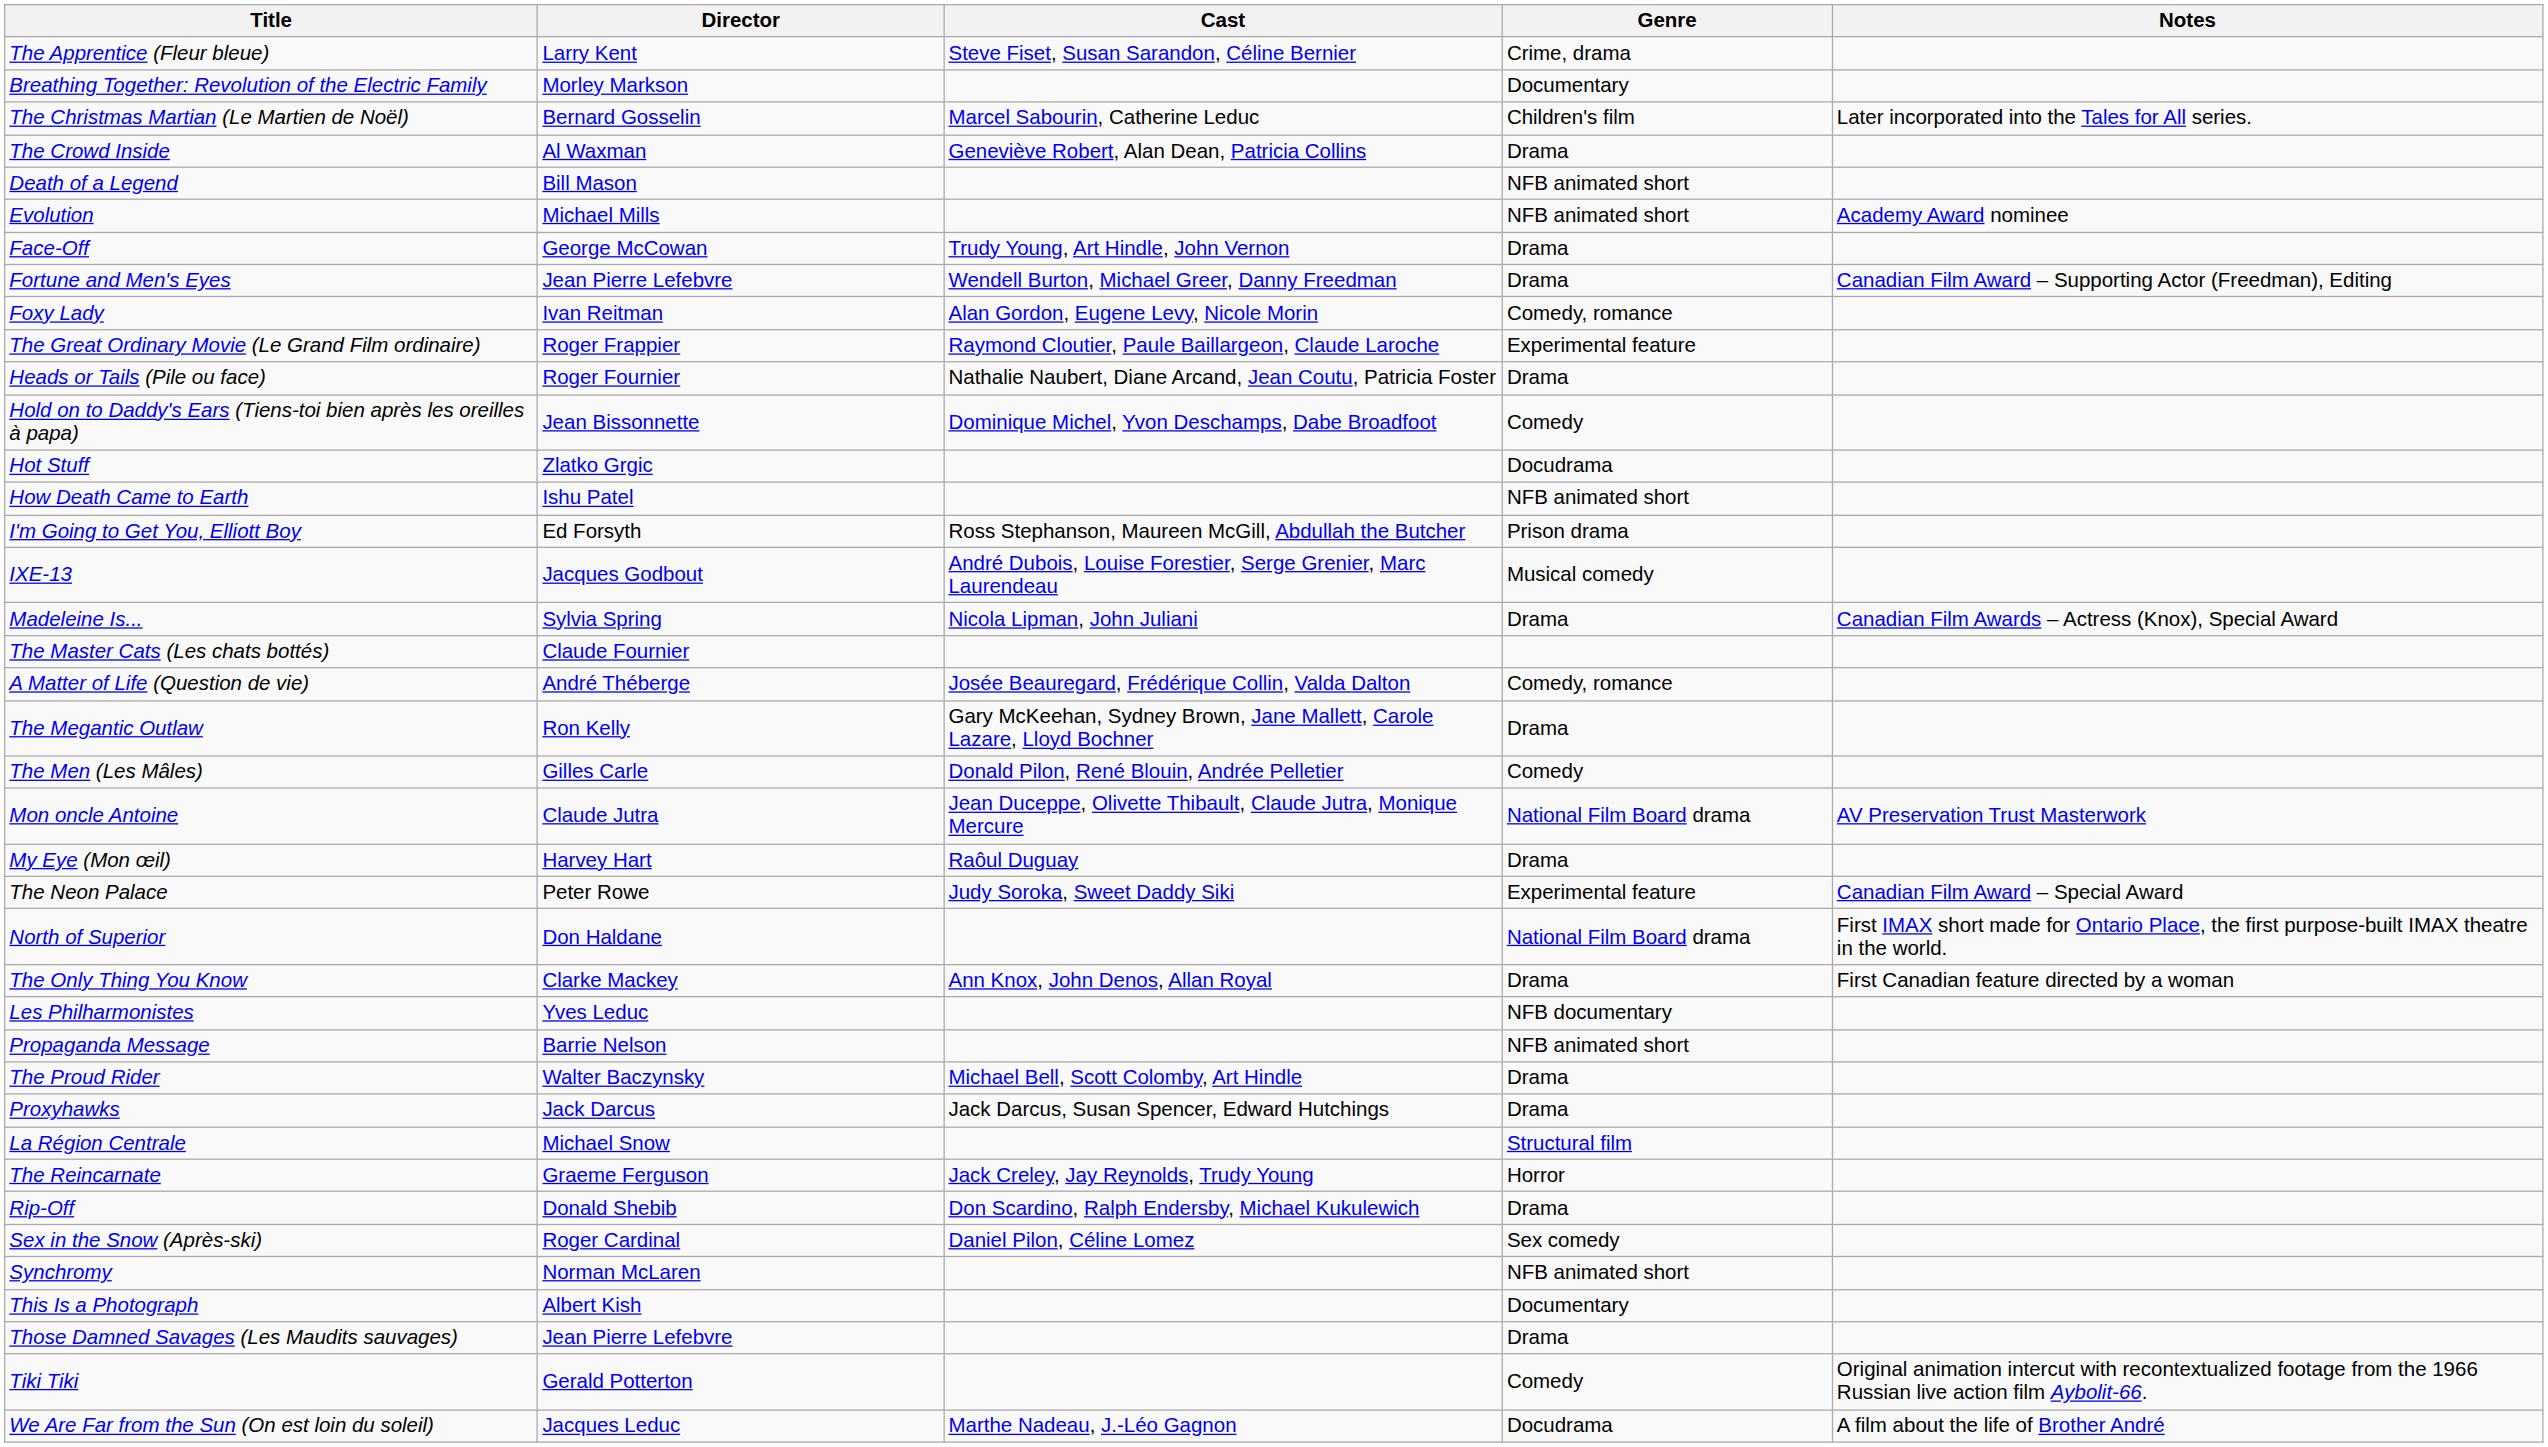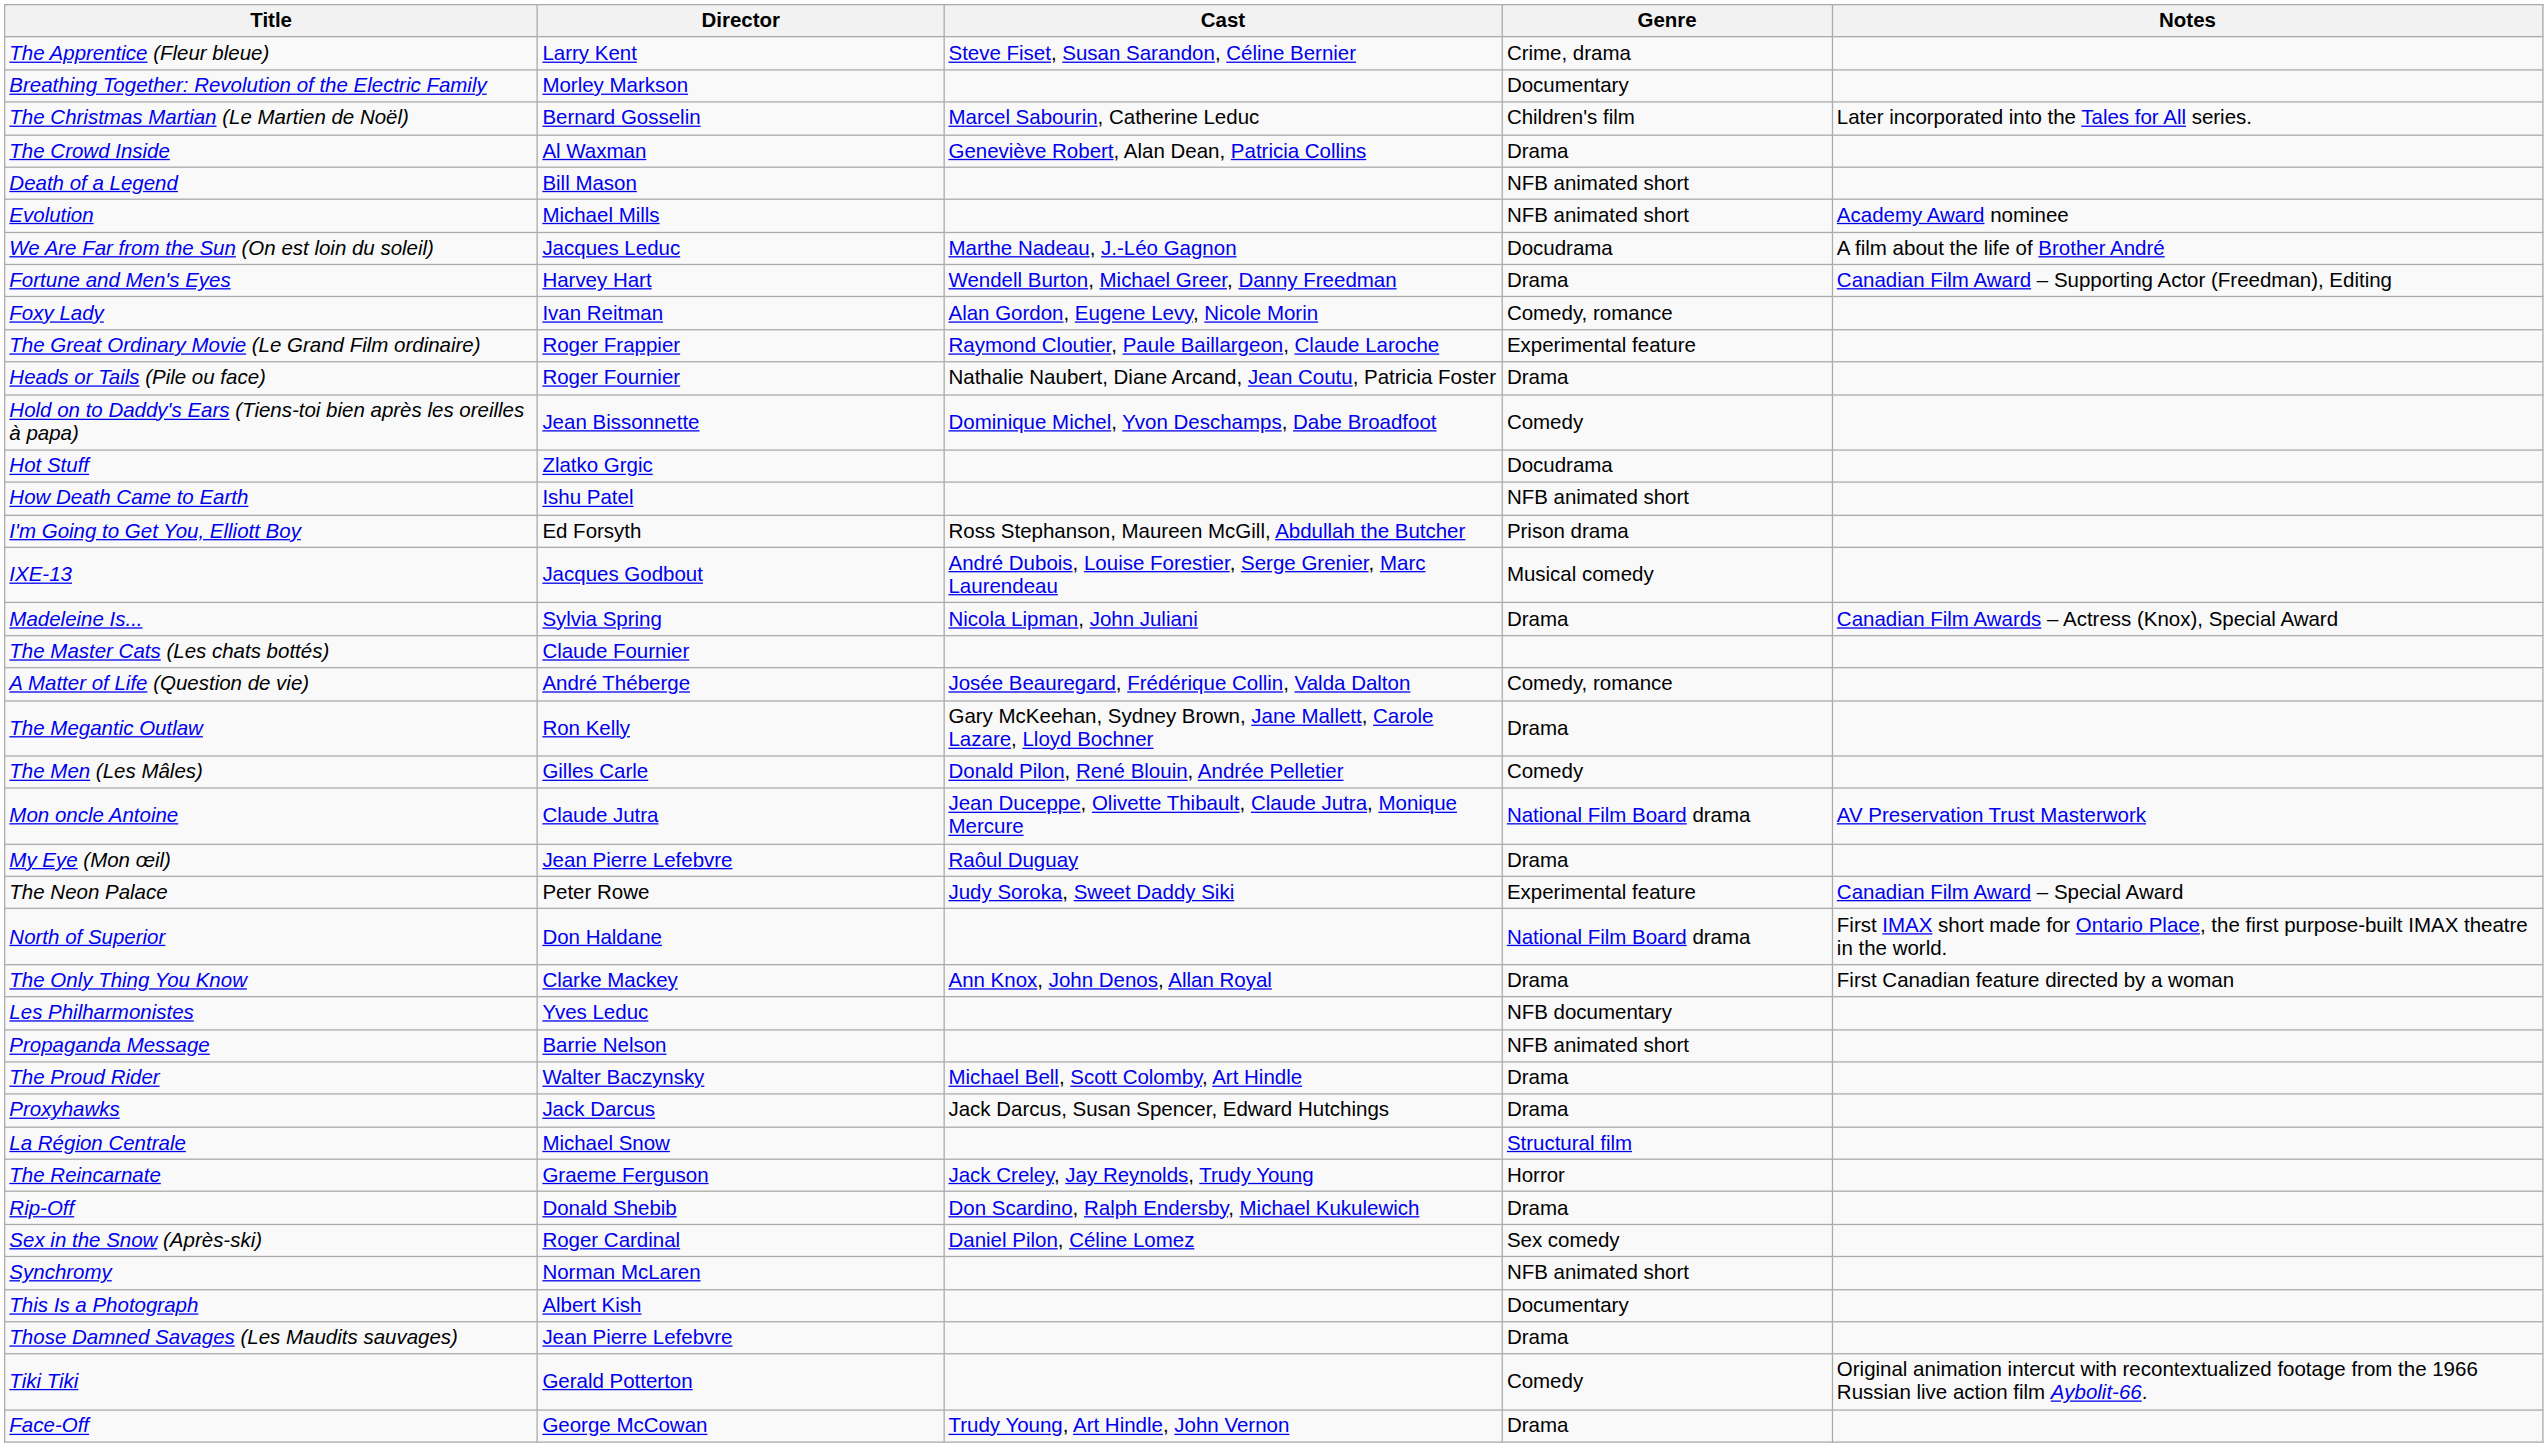rows swapped: Face-Off <-> We Are Far from the Sun (On est loin du soleil)
Fortune and Men's Eyes | Director: Jean Pierre Lefebvre -> Harvey Hart
My Eye (Mon œil) | Director: Harvey Hart -> Jean Pierre Lefebvre
